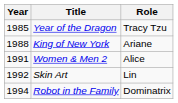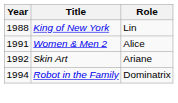- row: 1985 | Year of the Dragon | Tracy Tzu
King of New York | Role: Ariane -> Lin
Skin Art | Role: Lin -> Ariane
